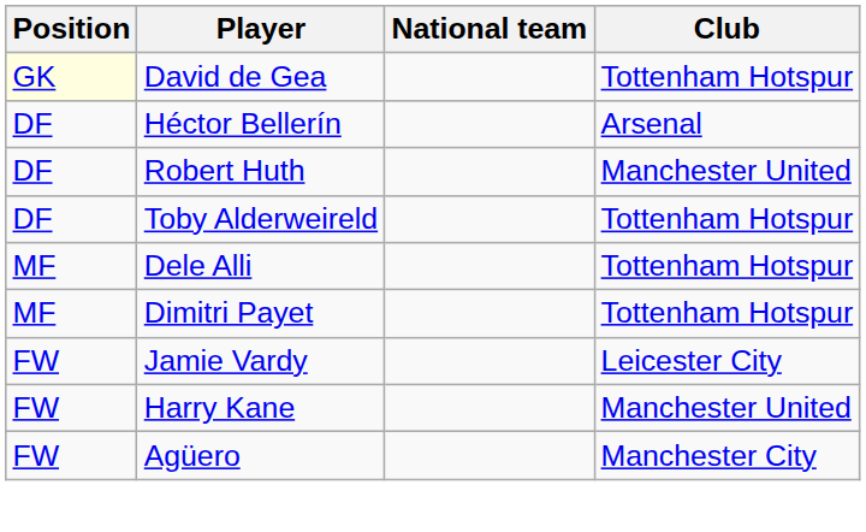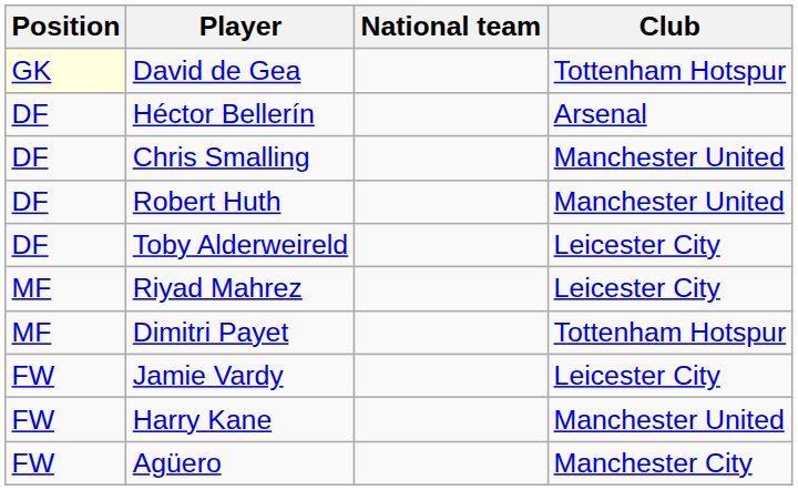+ row: DF | Chris Smalling | Manchester United
Toby Alderweireld | Club: Tottenham Hotspur -> Leicester City
+ row: MF | Riyad Mahrez | Leicester City
- row: MF | Dele Alli | Tottenham Hotspur
